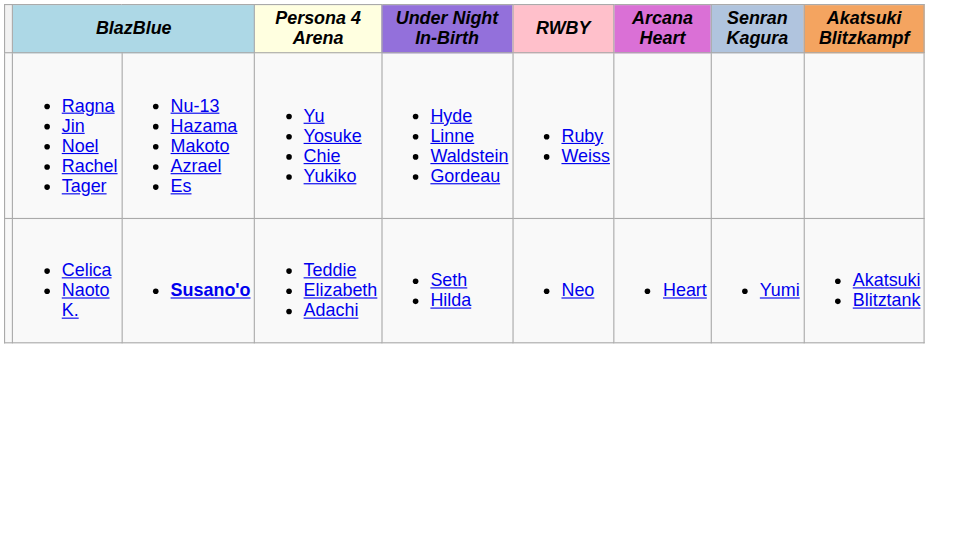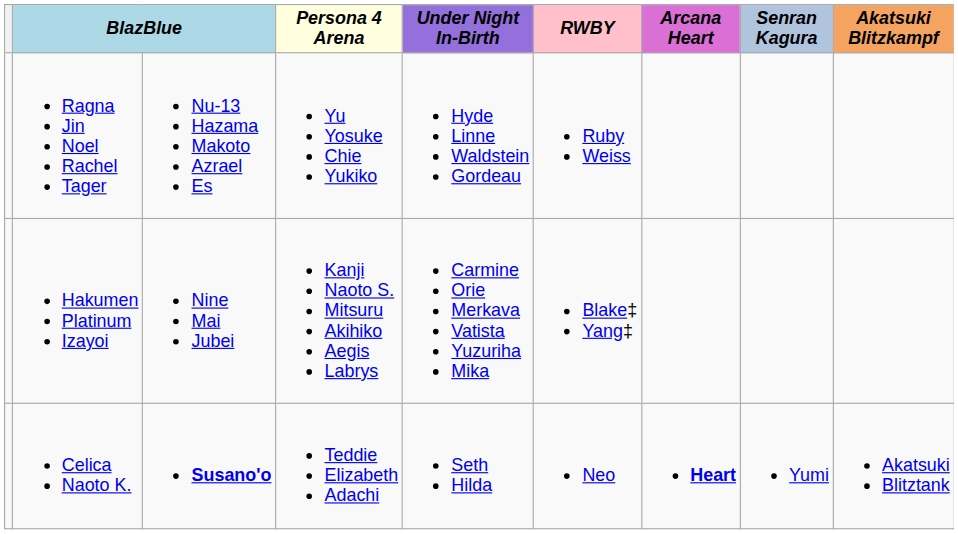+ row: Hakumen Platinum Izayoi | Nine Mai Jubei | Kanji Naoto S. Mitsuru Akihiko Aegis Labrys | Carmine Orie Merkava Vatista Yuzuriha Mika | Blake‡ Yang‡
Celica Naoto K. | Arcana Heart: normal -> bold
